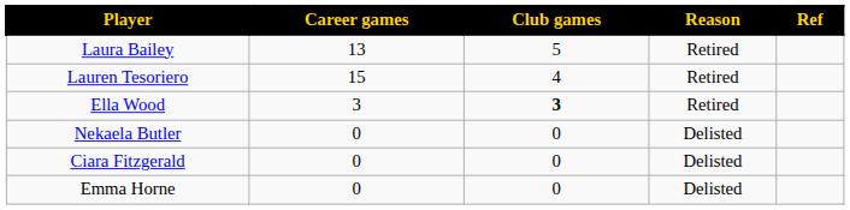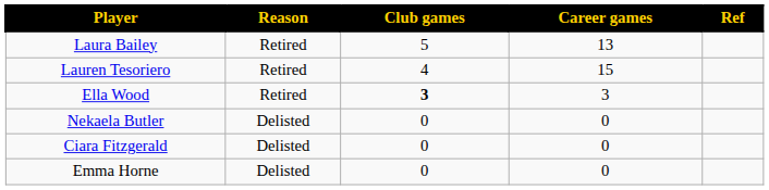columns swapped: Reason <-> Career games
